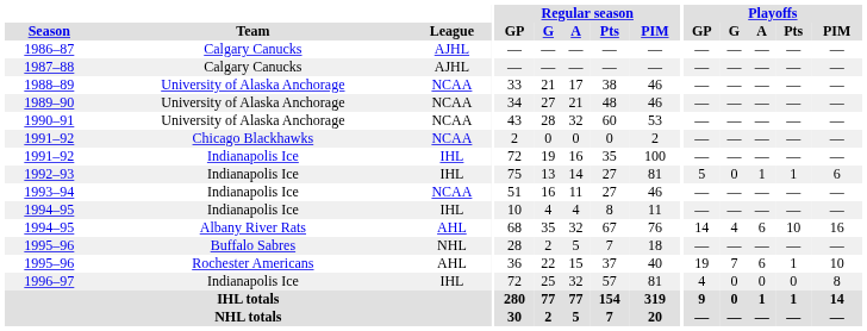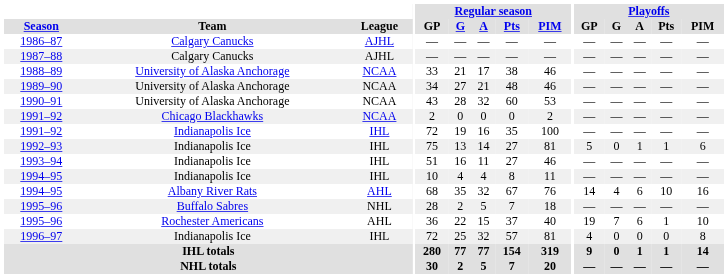1993–94 | League: NCAA -> IHL
